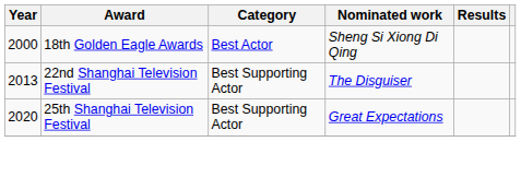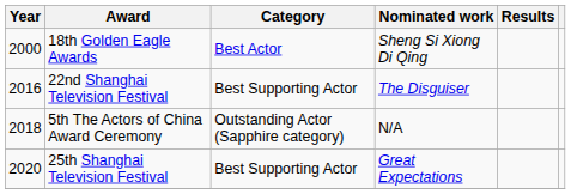22nd Shanghai Television Festival | Year: 2013 -> 2016
+ row: 2018 | 5th The Actors of China Award Ceremony | Outstanding Actor (Sapphire category) | N/A
